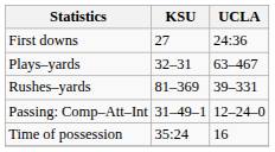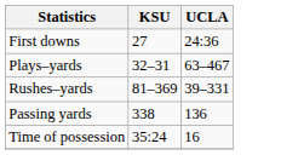+ row: Passing yards | 338 | 136
- row: Passing: Comp–Att–Int | 31–49–1 | 12–24–0
